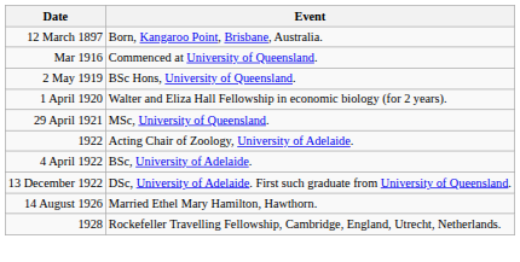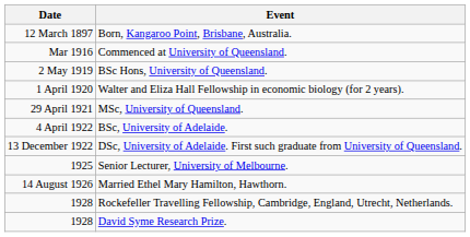- row: 1922 | Acting Chair of Zoology, University of Adelaide.
+ row: 1925 | Senior Lecturer, University of Melbourne.
+ row: 1928 | David Syme Research Prize.
